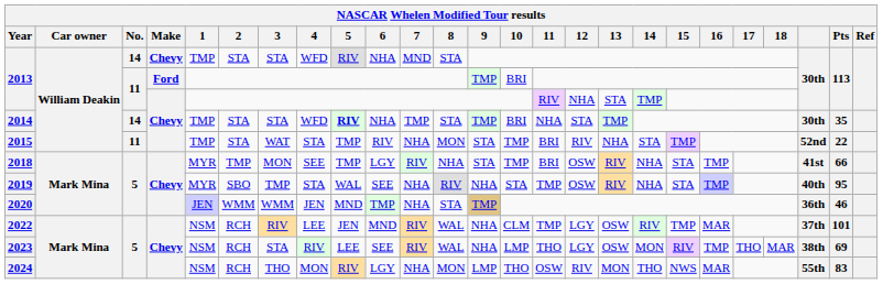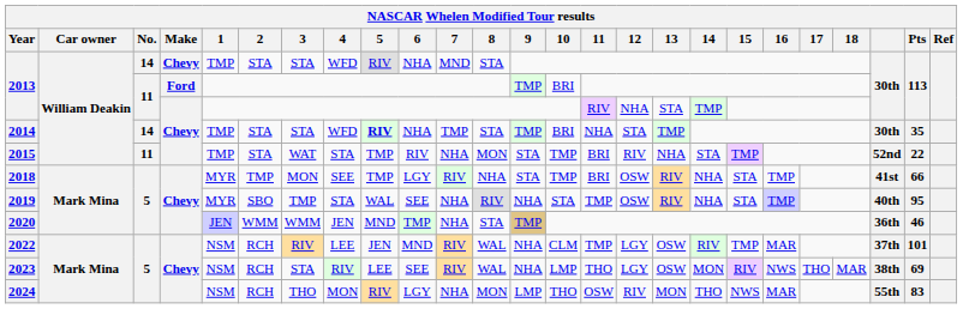2023 | 16: TMP -> NWS
